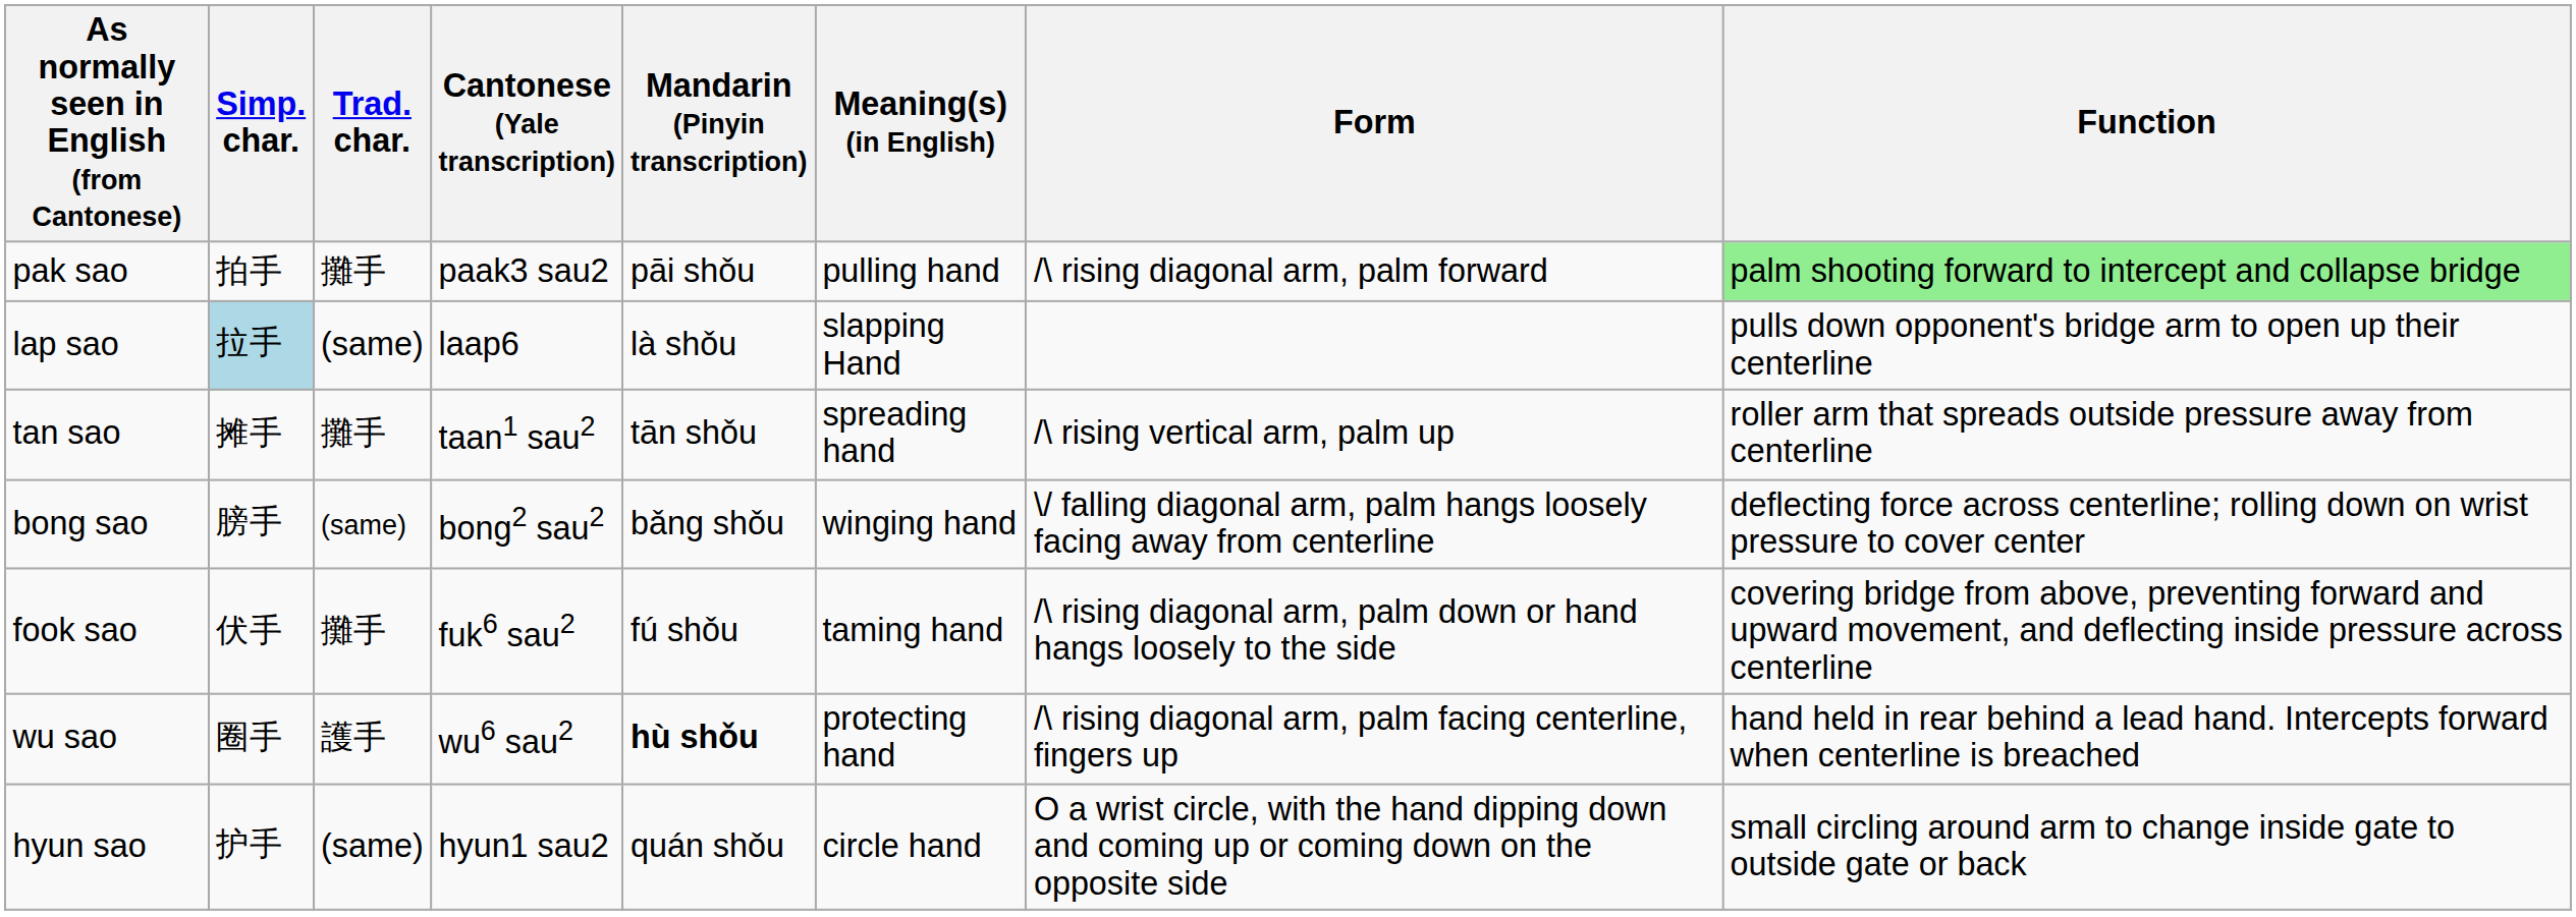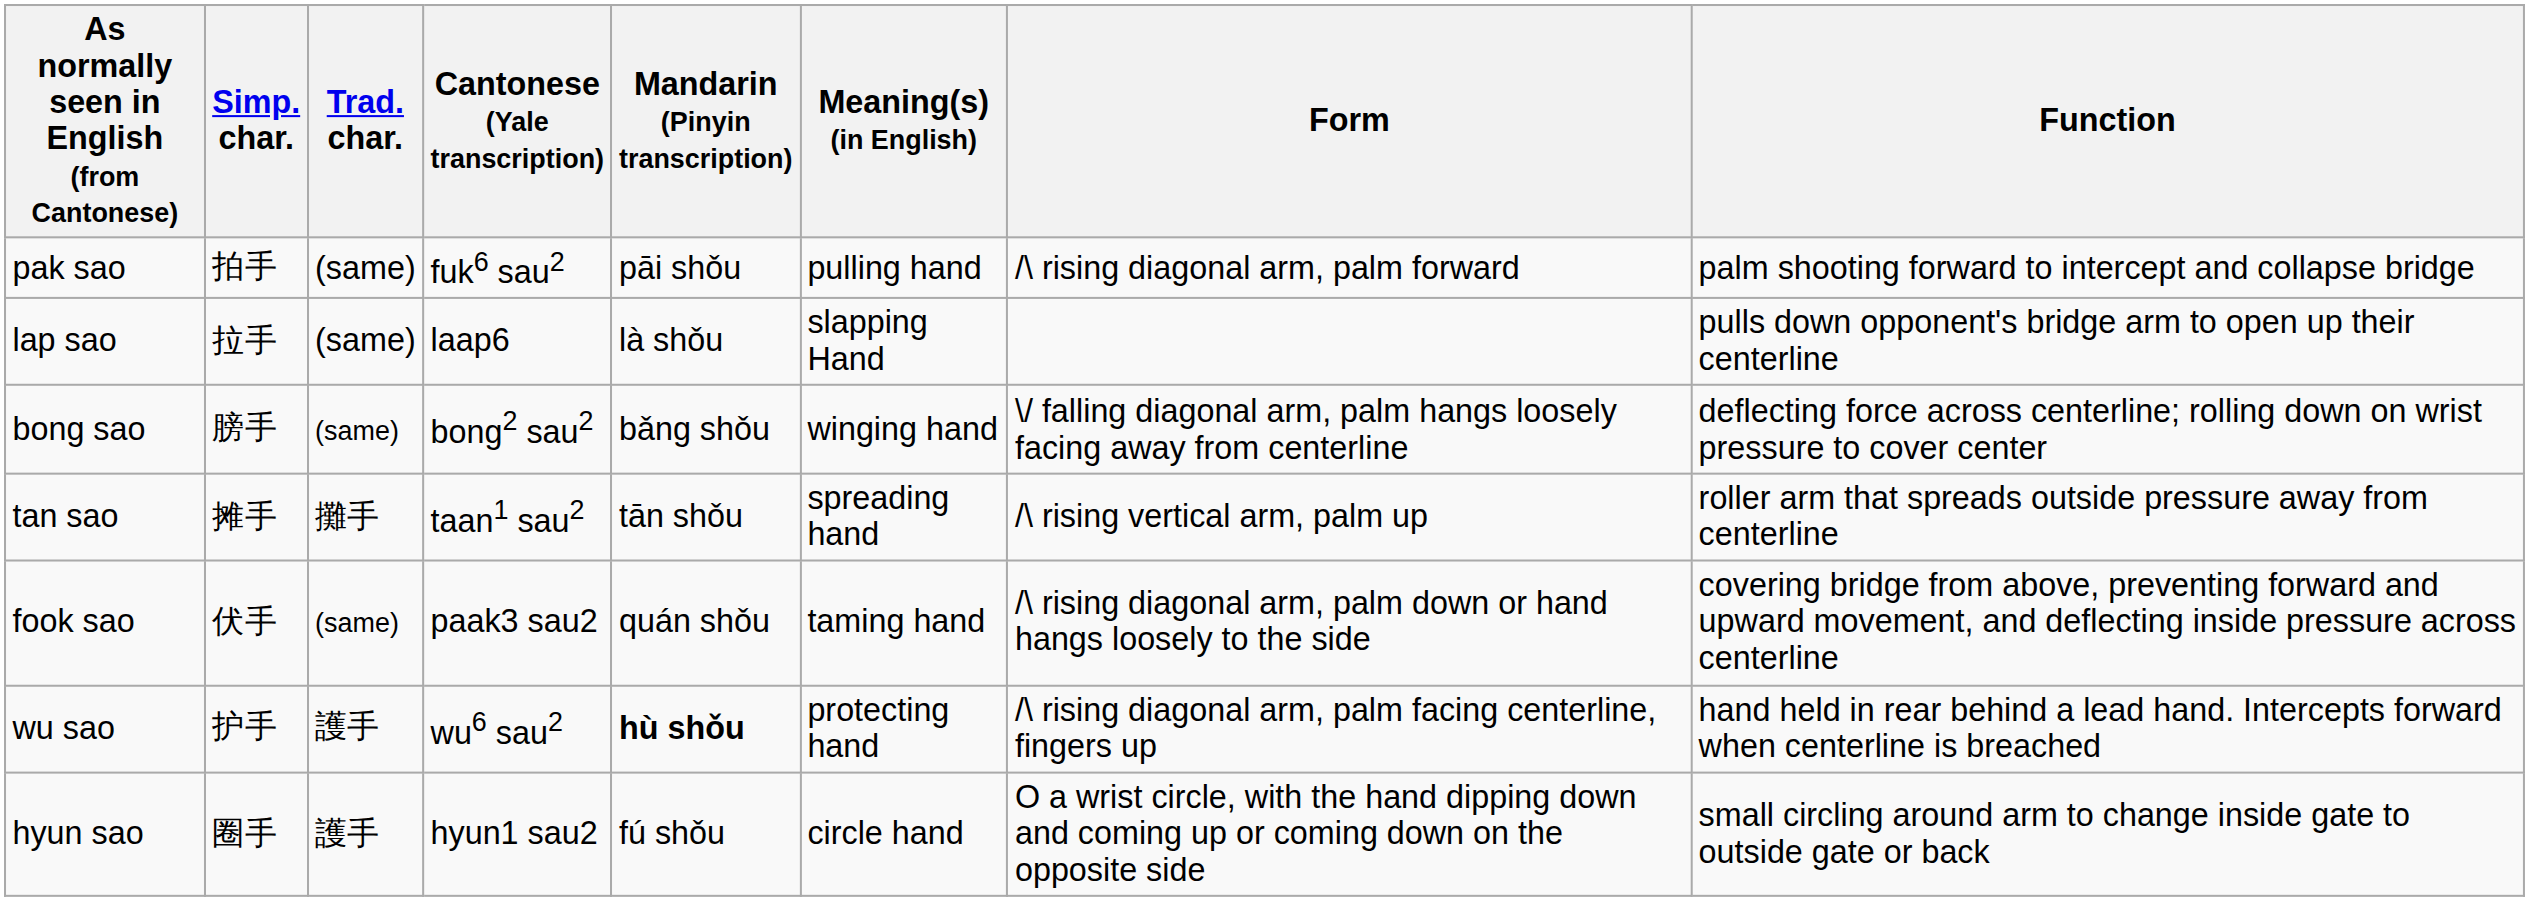pak sao | Trad. char.: 攤手 -> (same)
pak sao | Cantonese (Yale transcription): paak3 sau2 -> fuk6 sau2
pak sao | Function: lightgreen background -> no background
lap sao | Simp. char.: lightblue background -> no background
rows swapped: tan sao <-> bong sao
fook sao | Trad. char.: 攤手 -> (same)
fook sao | Cantonese (Yale transcription): fuk6 sau2 -> paak3 sau2
fook sao | Mandarin (Pinyin transcription): fú shǒu -> quán shǒu
wu sao | Simp. char.: 圈手 -> 护手
hyun sao | Simp. char.: 护手 -> 圈手
hyun sao | Trad. char.: (same) -> 護手
hyun sao | Mandarin (Pinyin transcription): quán shǒu -> fú shǒu
